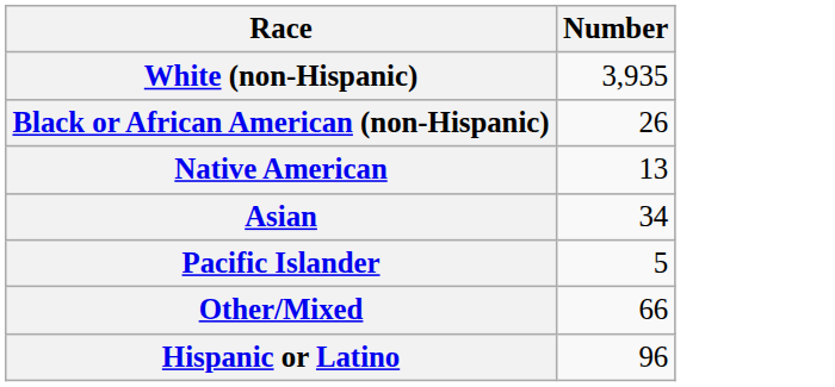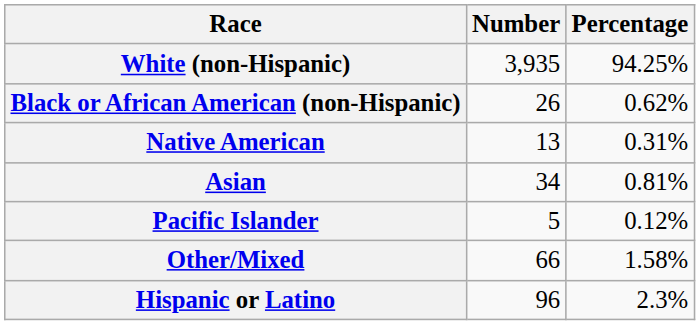+ column: Percentage | 94.25% | 0.62% | 0.31% | 0.81% | 0.12% | 1.58% | 2.3%
